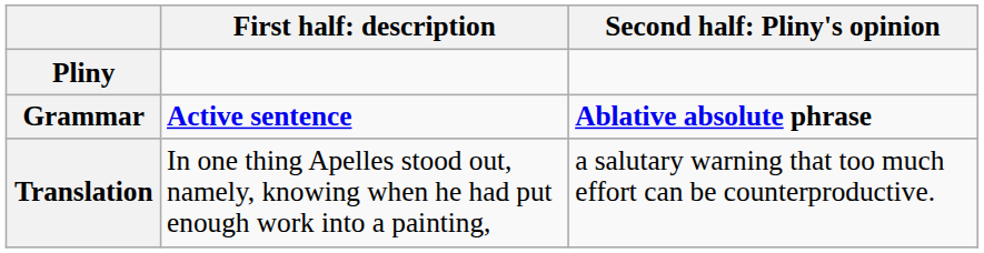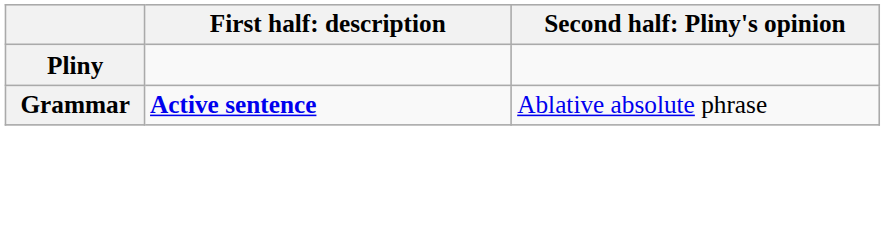Grammar | column 3: bold -> normal
- row: Translation | In one thing Apelles stood out, namely, knowing when he had put enough work into a painting, | a salutary warning that too much effort can be counterproductive.
